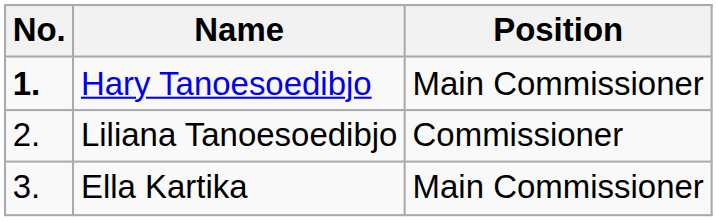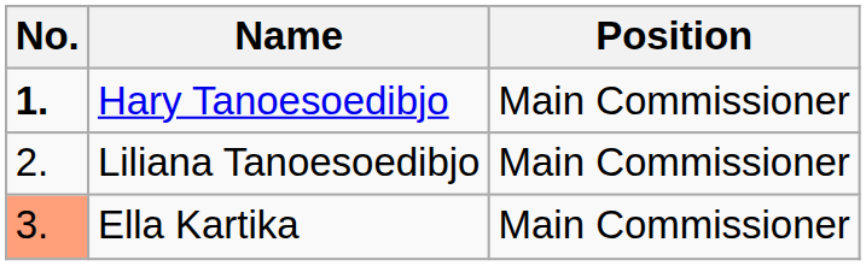Liliana Tanoesoedibjo | Position: Commissioner -> Main Commissioner
Ella Kartika | No.: no background -> lightsalmon background
